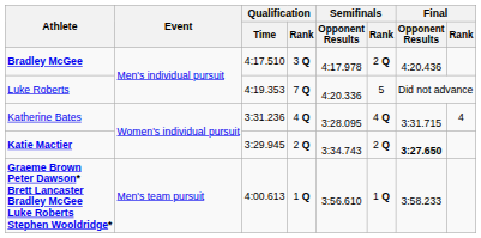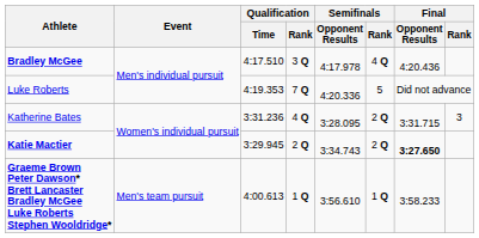Bradley McGee | Semifinals / Rank: 2 Q -> 4 Q
Katherine Bates | Semifinals / Rank: 4 Q -> 2 Q
Katherine Bates | Final / Rank: 4 -> 3
